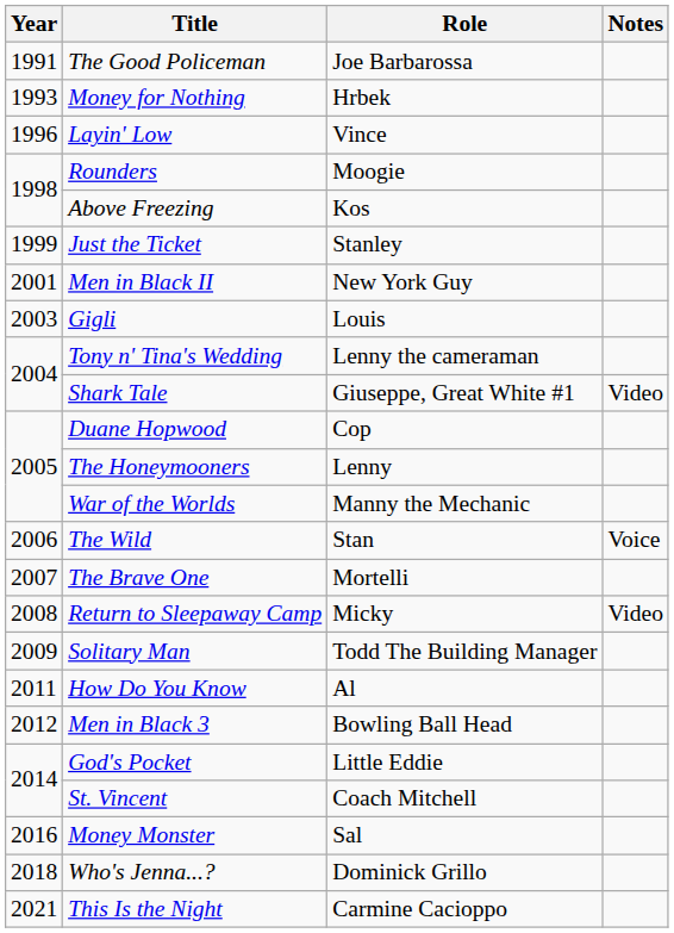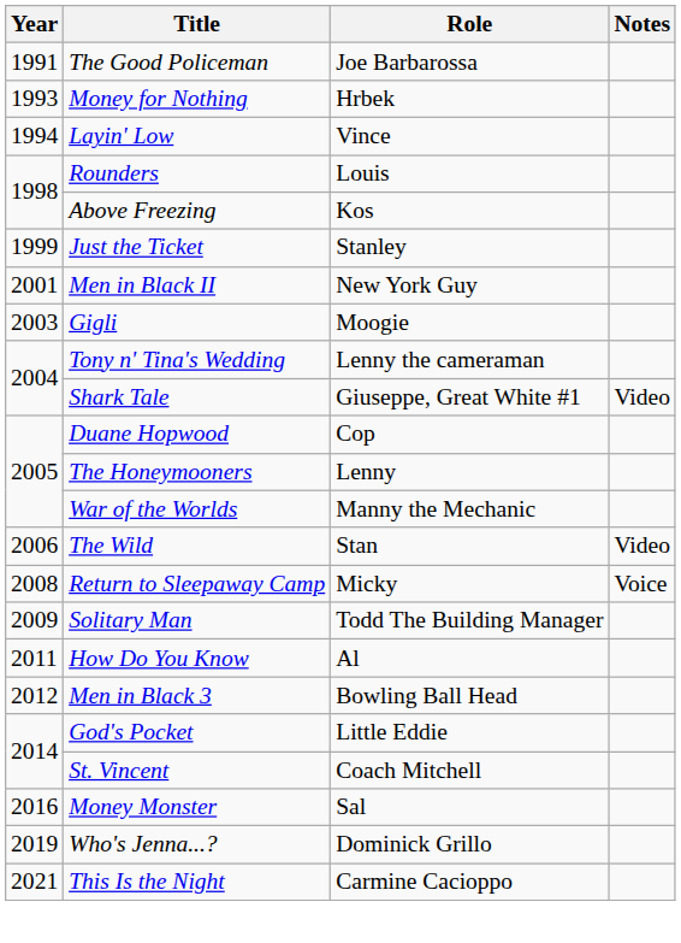Layin' Low | Year: 1996 -> 1994
Rounders | Role: Moogie -> Louis
Gigli | Role: Louis -> Moogie
The Wild | Notes: Voice -> Video
- row: 2007 | The Brave One | Mortelli
Return to Sleepaway Camp | Notes: Video -> Voice
Who's Jenna...? | Year: 2018 -> 2019
